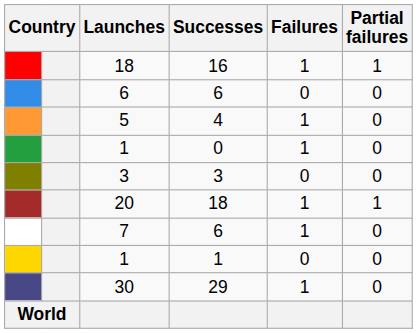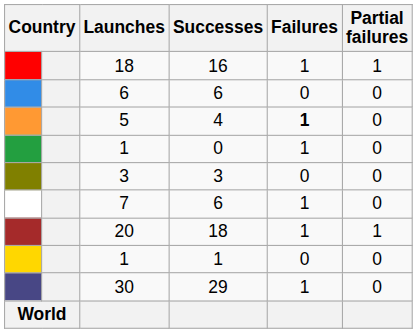5 | Failures: normal -> bold
rows swapped: 7 <-> 20
